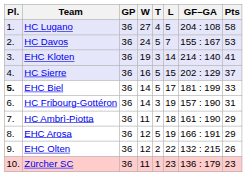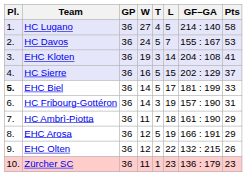HC Lugano | GF–GA: 204 : 108 -> 214 : 140
EHC Kloten | GF–GA: 214 : 140 -> 204 : 108
